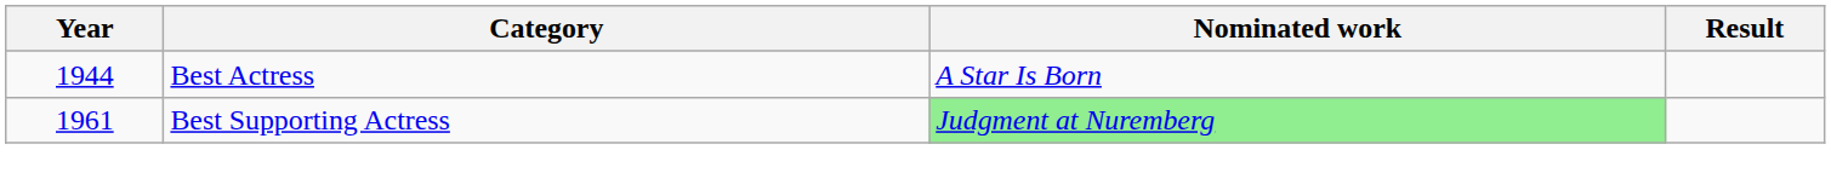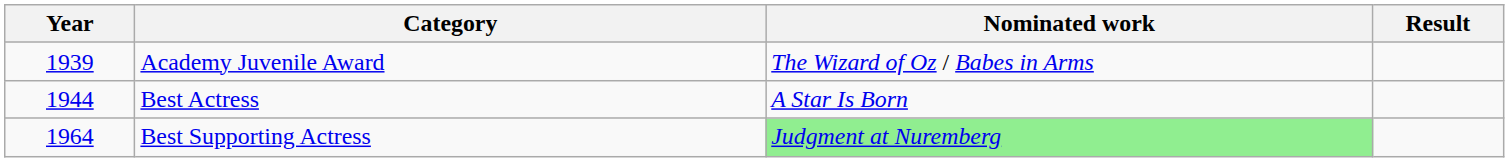+ row: 1939 | Academy Juvenile Award | The Wizard of Oz / Babes in Arms
Best Supporting Actress | Year: 1961 -> 1964
